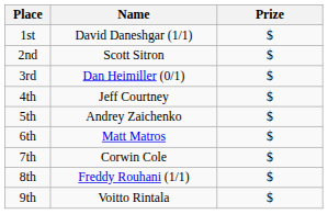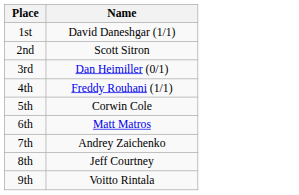- column: Prize | $ | $ | $ | $ | $ | $ | $ | $ | $
4th | Name: Jeff Courtney -> Freddy Rouhani (1/1)
5th | Name: Andrey Zaichenko -> Corwin Cole
7th | Name: Corwin Cole -> Andrey Zaichenko
8th | Name: Freddy Rouhani (1/1) -> Jeff Courtney
